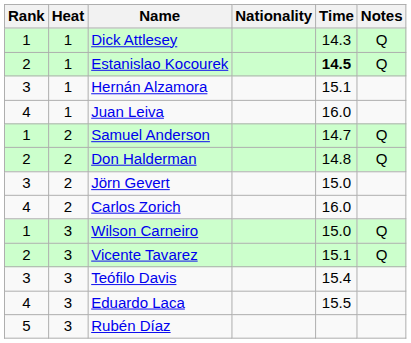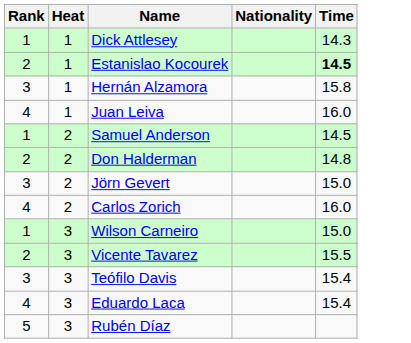- column: Notes | Q | Q | Q | Q | Q | Q
Hernán Alzamora | Time: 15.1 -> 15.8
Samuel Anderson | Time: 14.7 -> 14.5
Vicente Tavarez | Time: 15.1 -> 15.5
Eduardo Laca | Time: 15.5 -> 15.4
